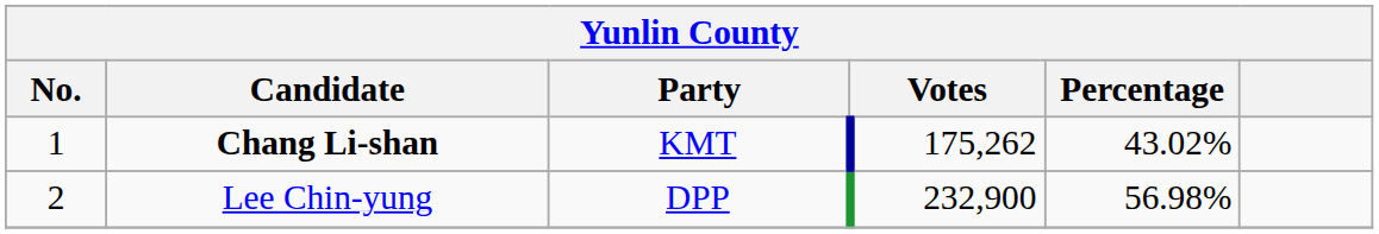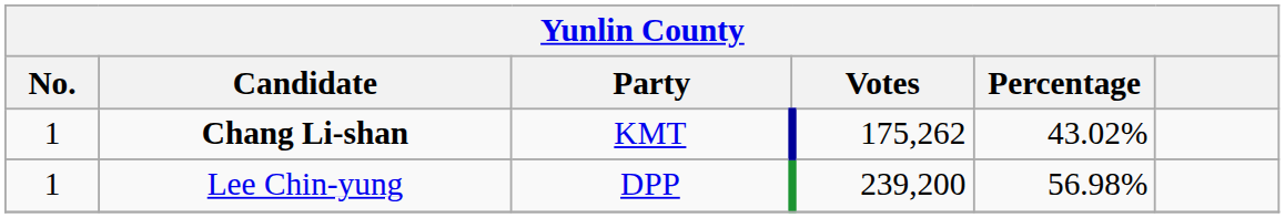Lee Chin-yung | No.: 2 -> 1
Lee Chin-yung | Votes: 232,900 -> 239,200
